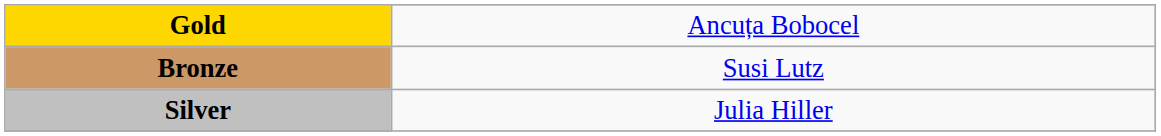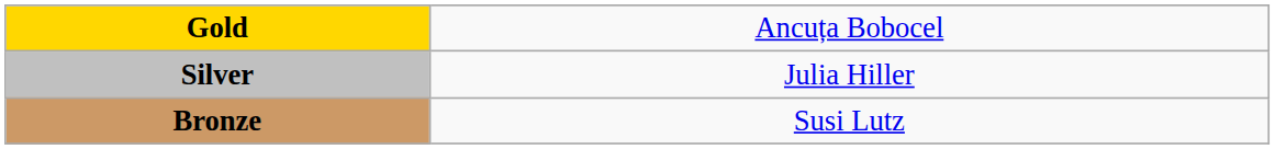rows swapped: Silver <-> Bronze
